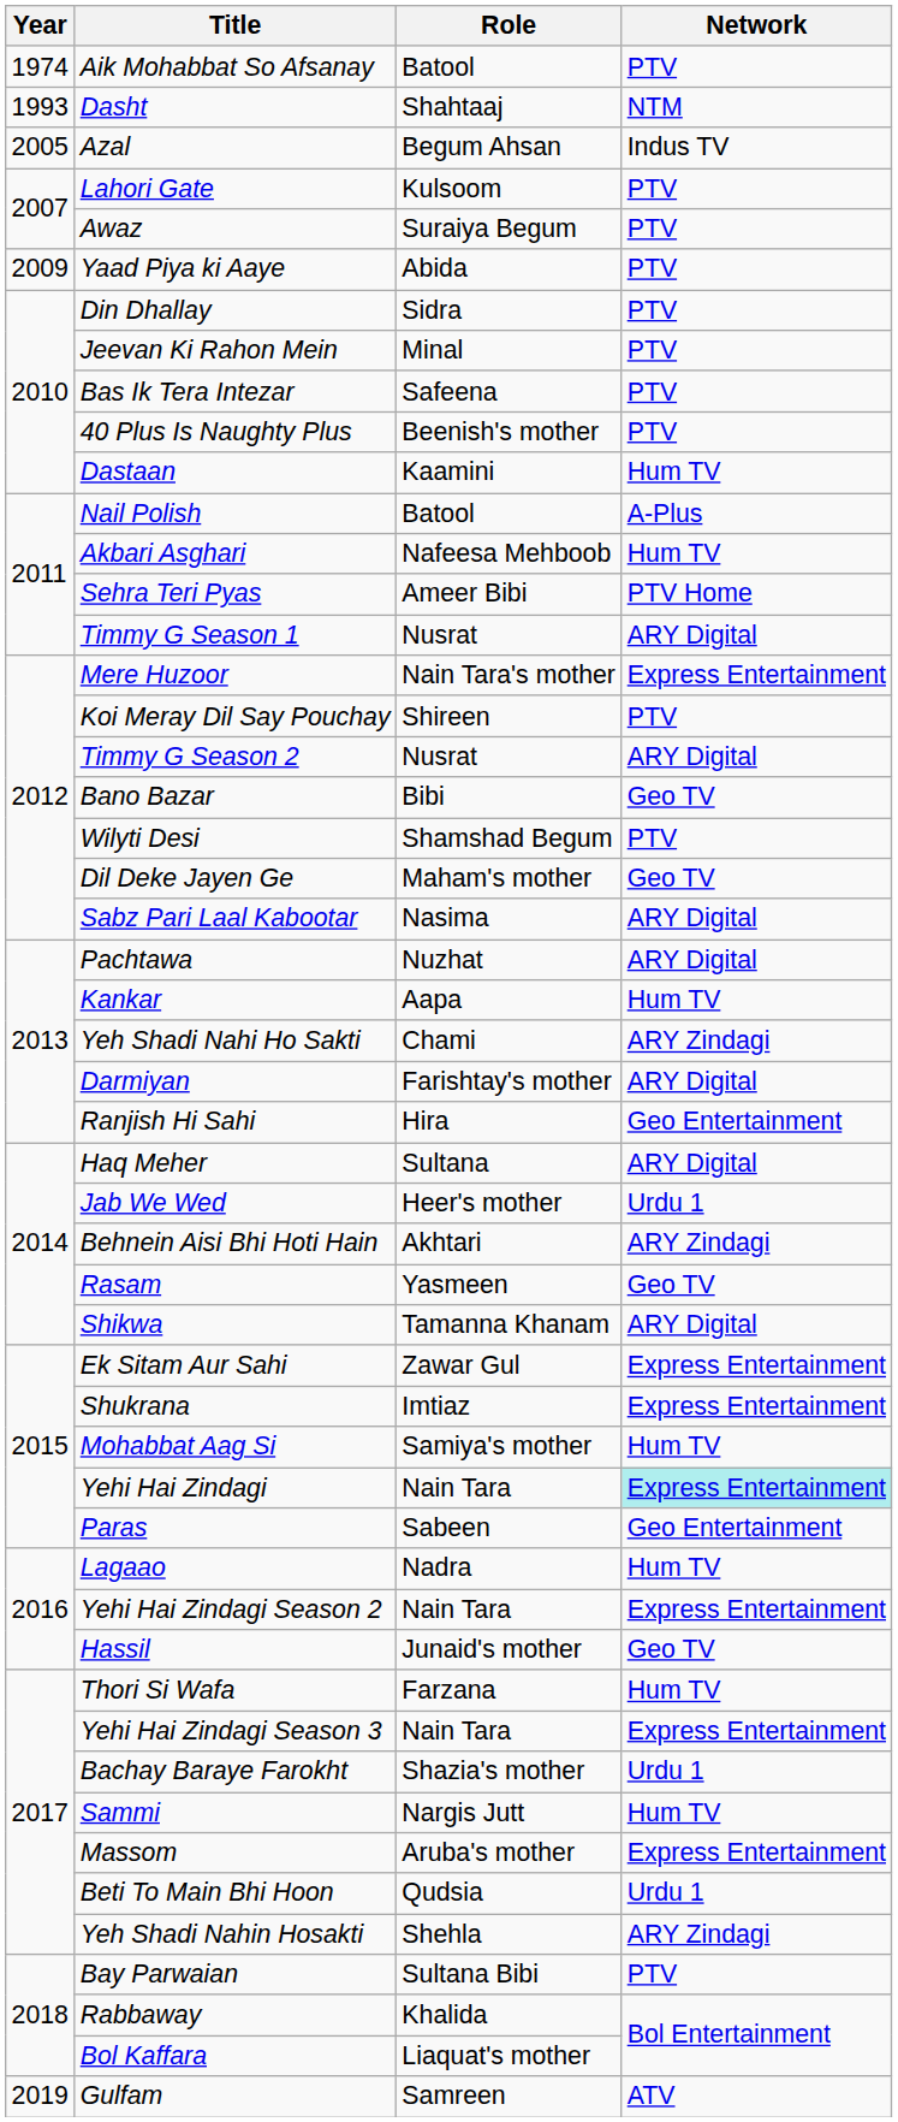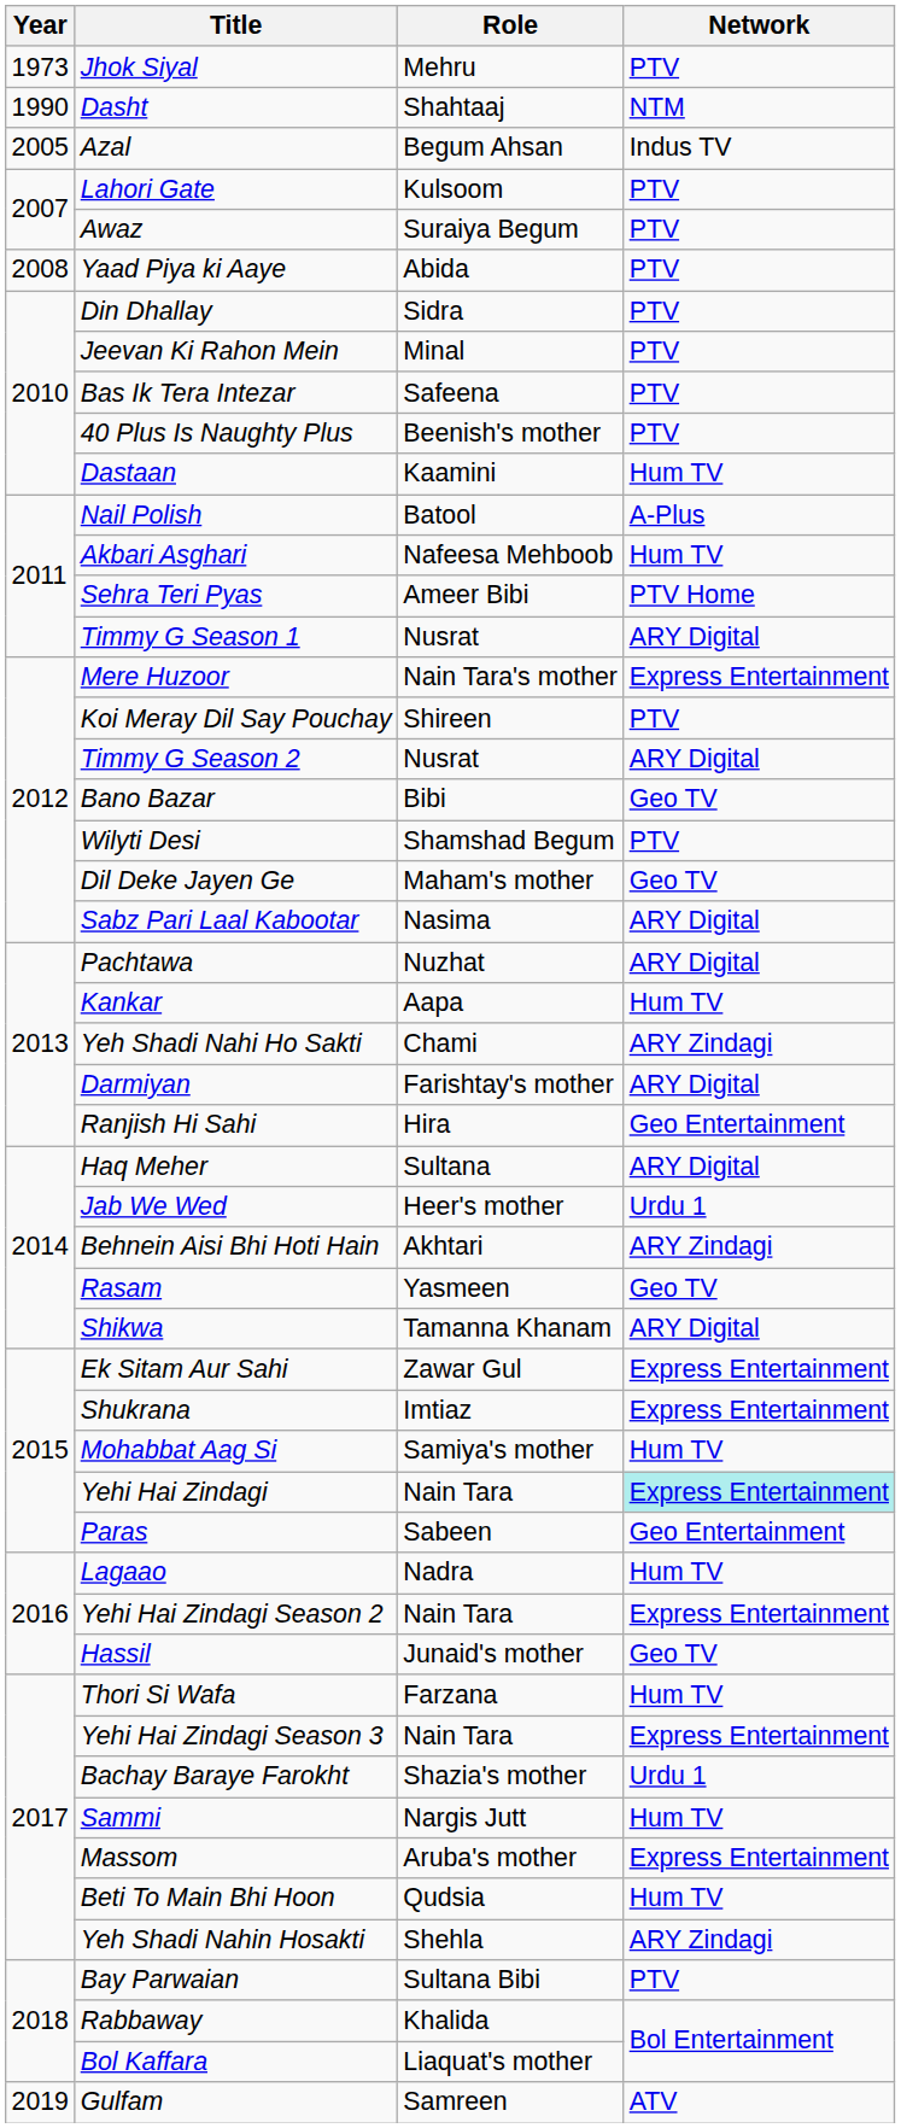+ row: 1973 | Jhok Siyal | Mehru | PTV
- row: 1974 | Aik Mohabbat So Afsanay | Batool | PTV
Dasht | Year: 1993 -> 1990
Yaad Piya ki Aaye | Year: 2009 -> 2008
Beti To Main Bhi Hoon | Network: Urdu 1 -> Hum TV
